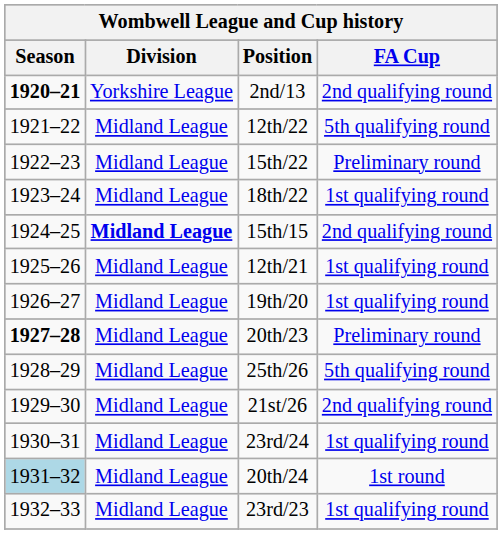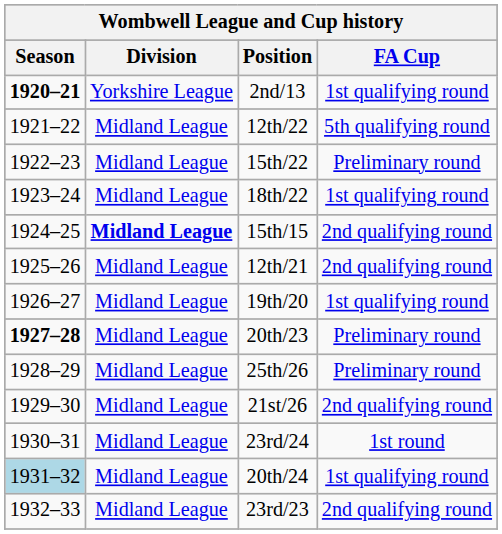2nd/13 | FA Cup: 2nd qualifying round -> 1st qualifying round
12th/21 | FA Cup: 1st qualifying round -> 2nd qualifying round
25th/26 | FA Cup: 5th qualifying round -> Preliminary round
23rd/24 | FA Cup: 1st qualifying round -> 1st round
20th/24 | FA Cup: 1st round -> 1st qualifying round
23rd/23 | FA Cup: 1st qualifying round -> 2nd qualifying round
